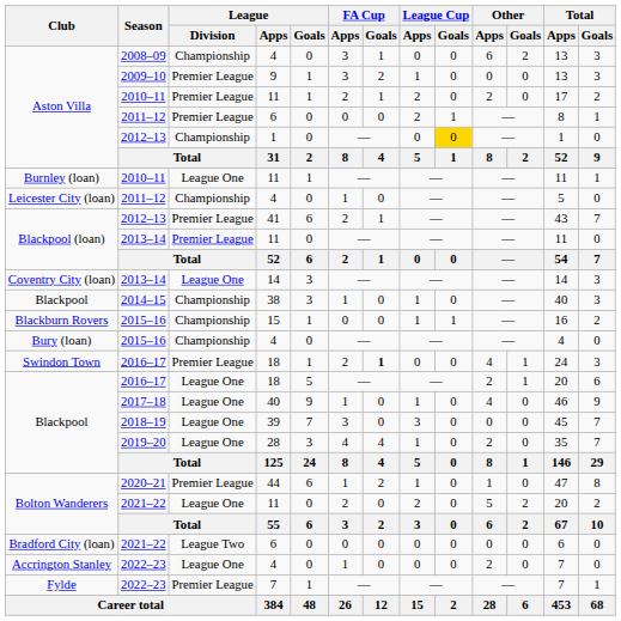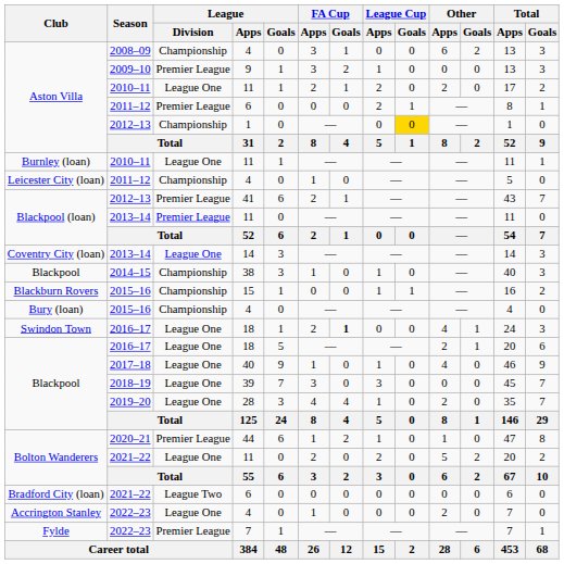Aston Villa / 2010–11 | League / Division: Premier League -> League One
Swindon Town / 2016–17 | League / Division: Premier League -> League One
